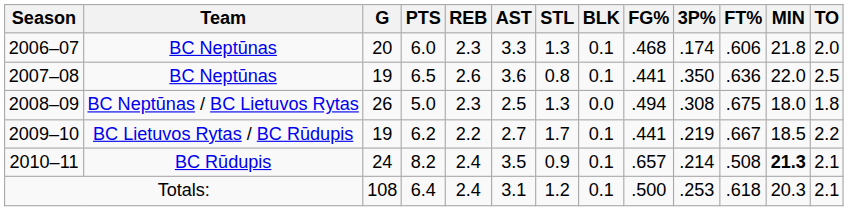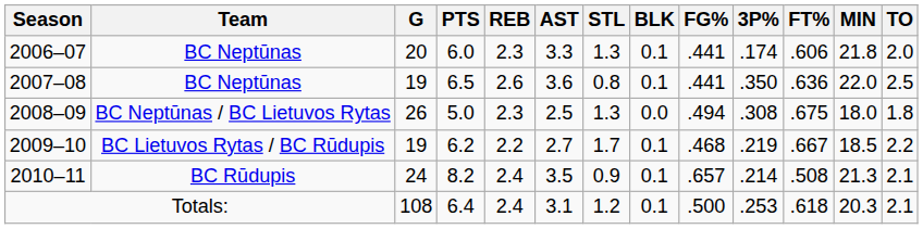2006–07 | FG%: .468 -> .441
2009–10 | FG%: .441 -> .468
2010–11 | MIN: bold -> normal
